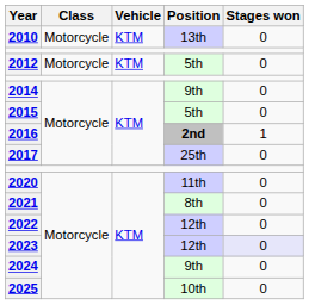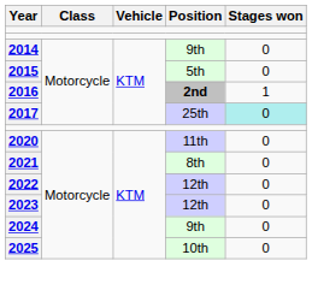- row: 2010 | Motorcycle | KTM | 13th | 0
- row: 2012 | Motorcycle | KTM | 5th | 0
2017 | Stages won: no background -> paleturquoise background
2023 | Stages won: lavender background -> no background
